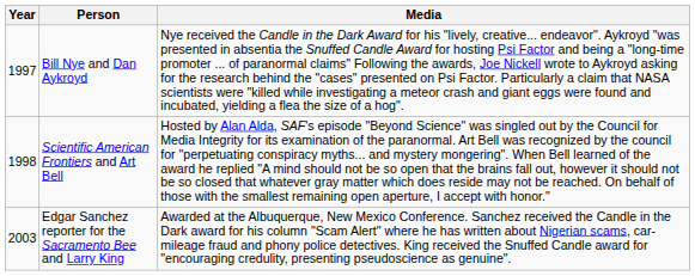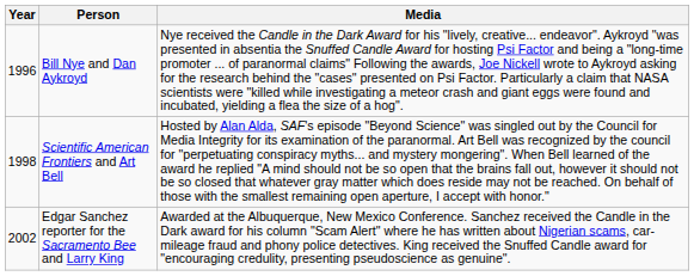Bill Nye and Dan Aykroyd | Year: 1997 -> 1996
Edgar Sanchez reporter for the Sacramento Bee and Larry King | Year: 2003 -> 2002
